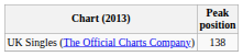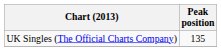UK Singles (The Official Charts Company) | Peak position: 138 -> 135
